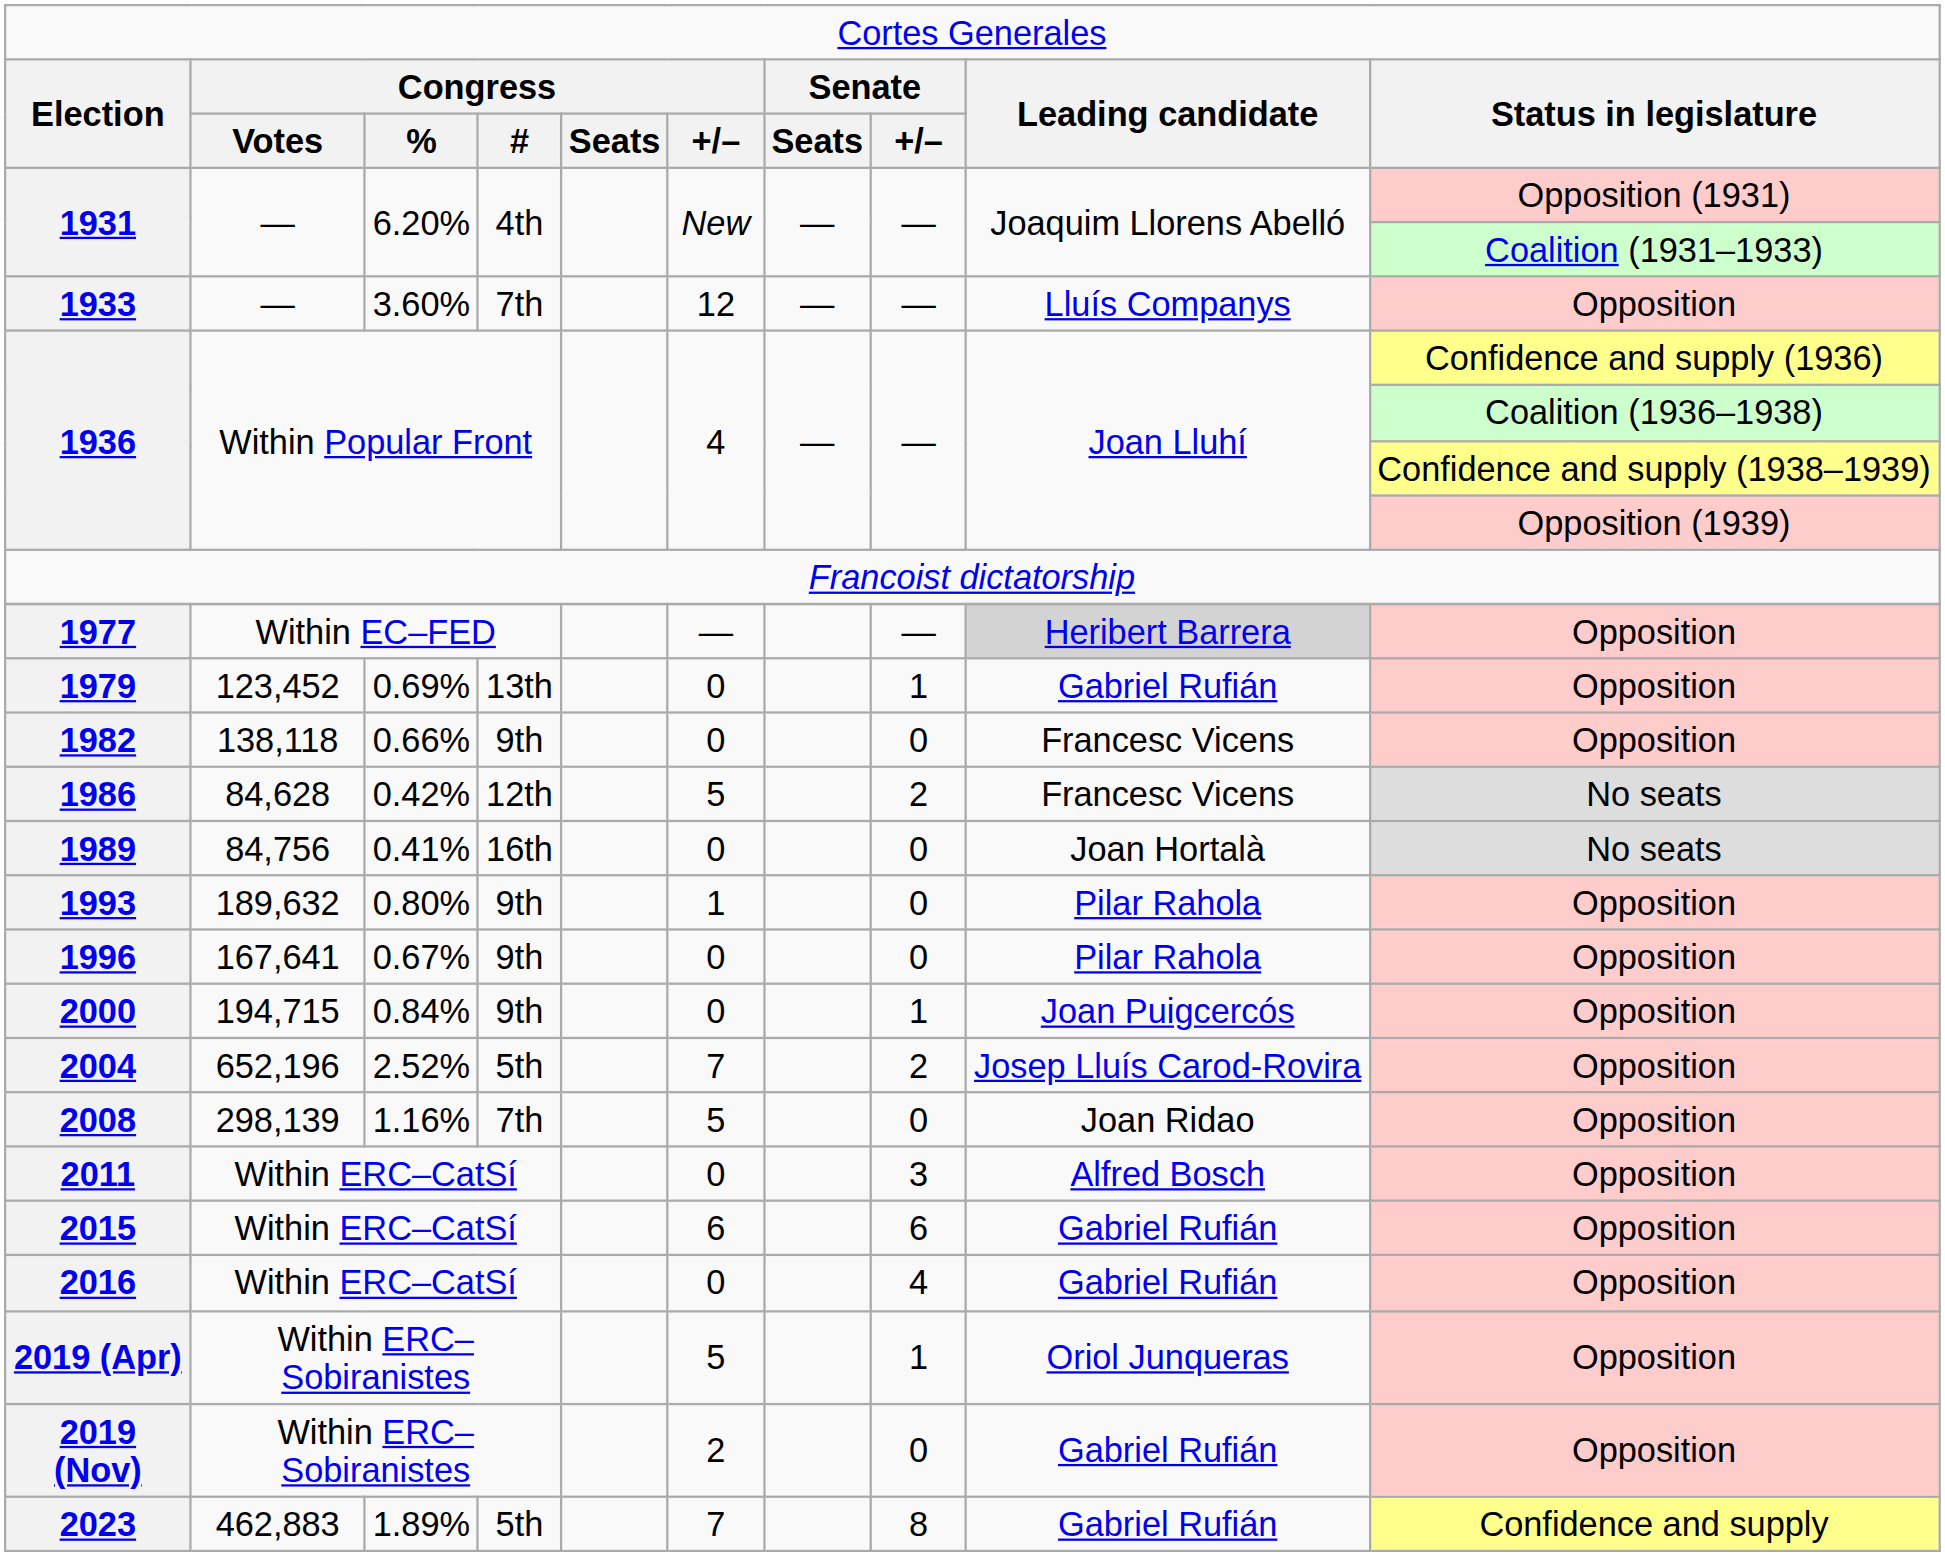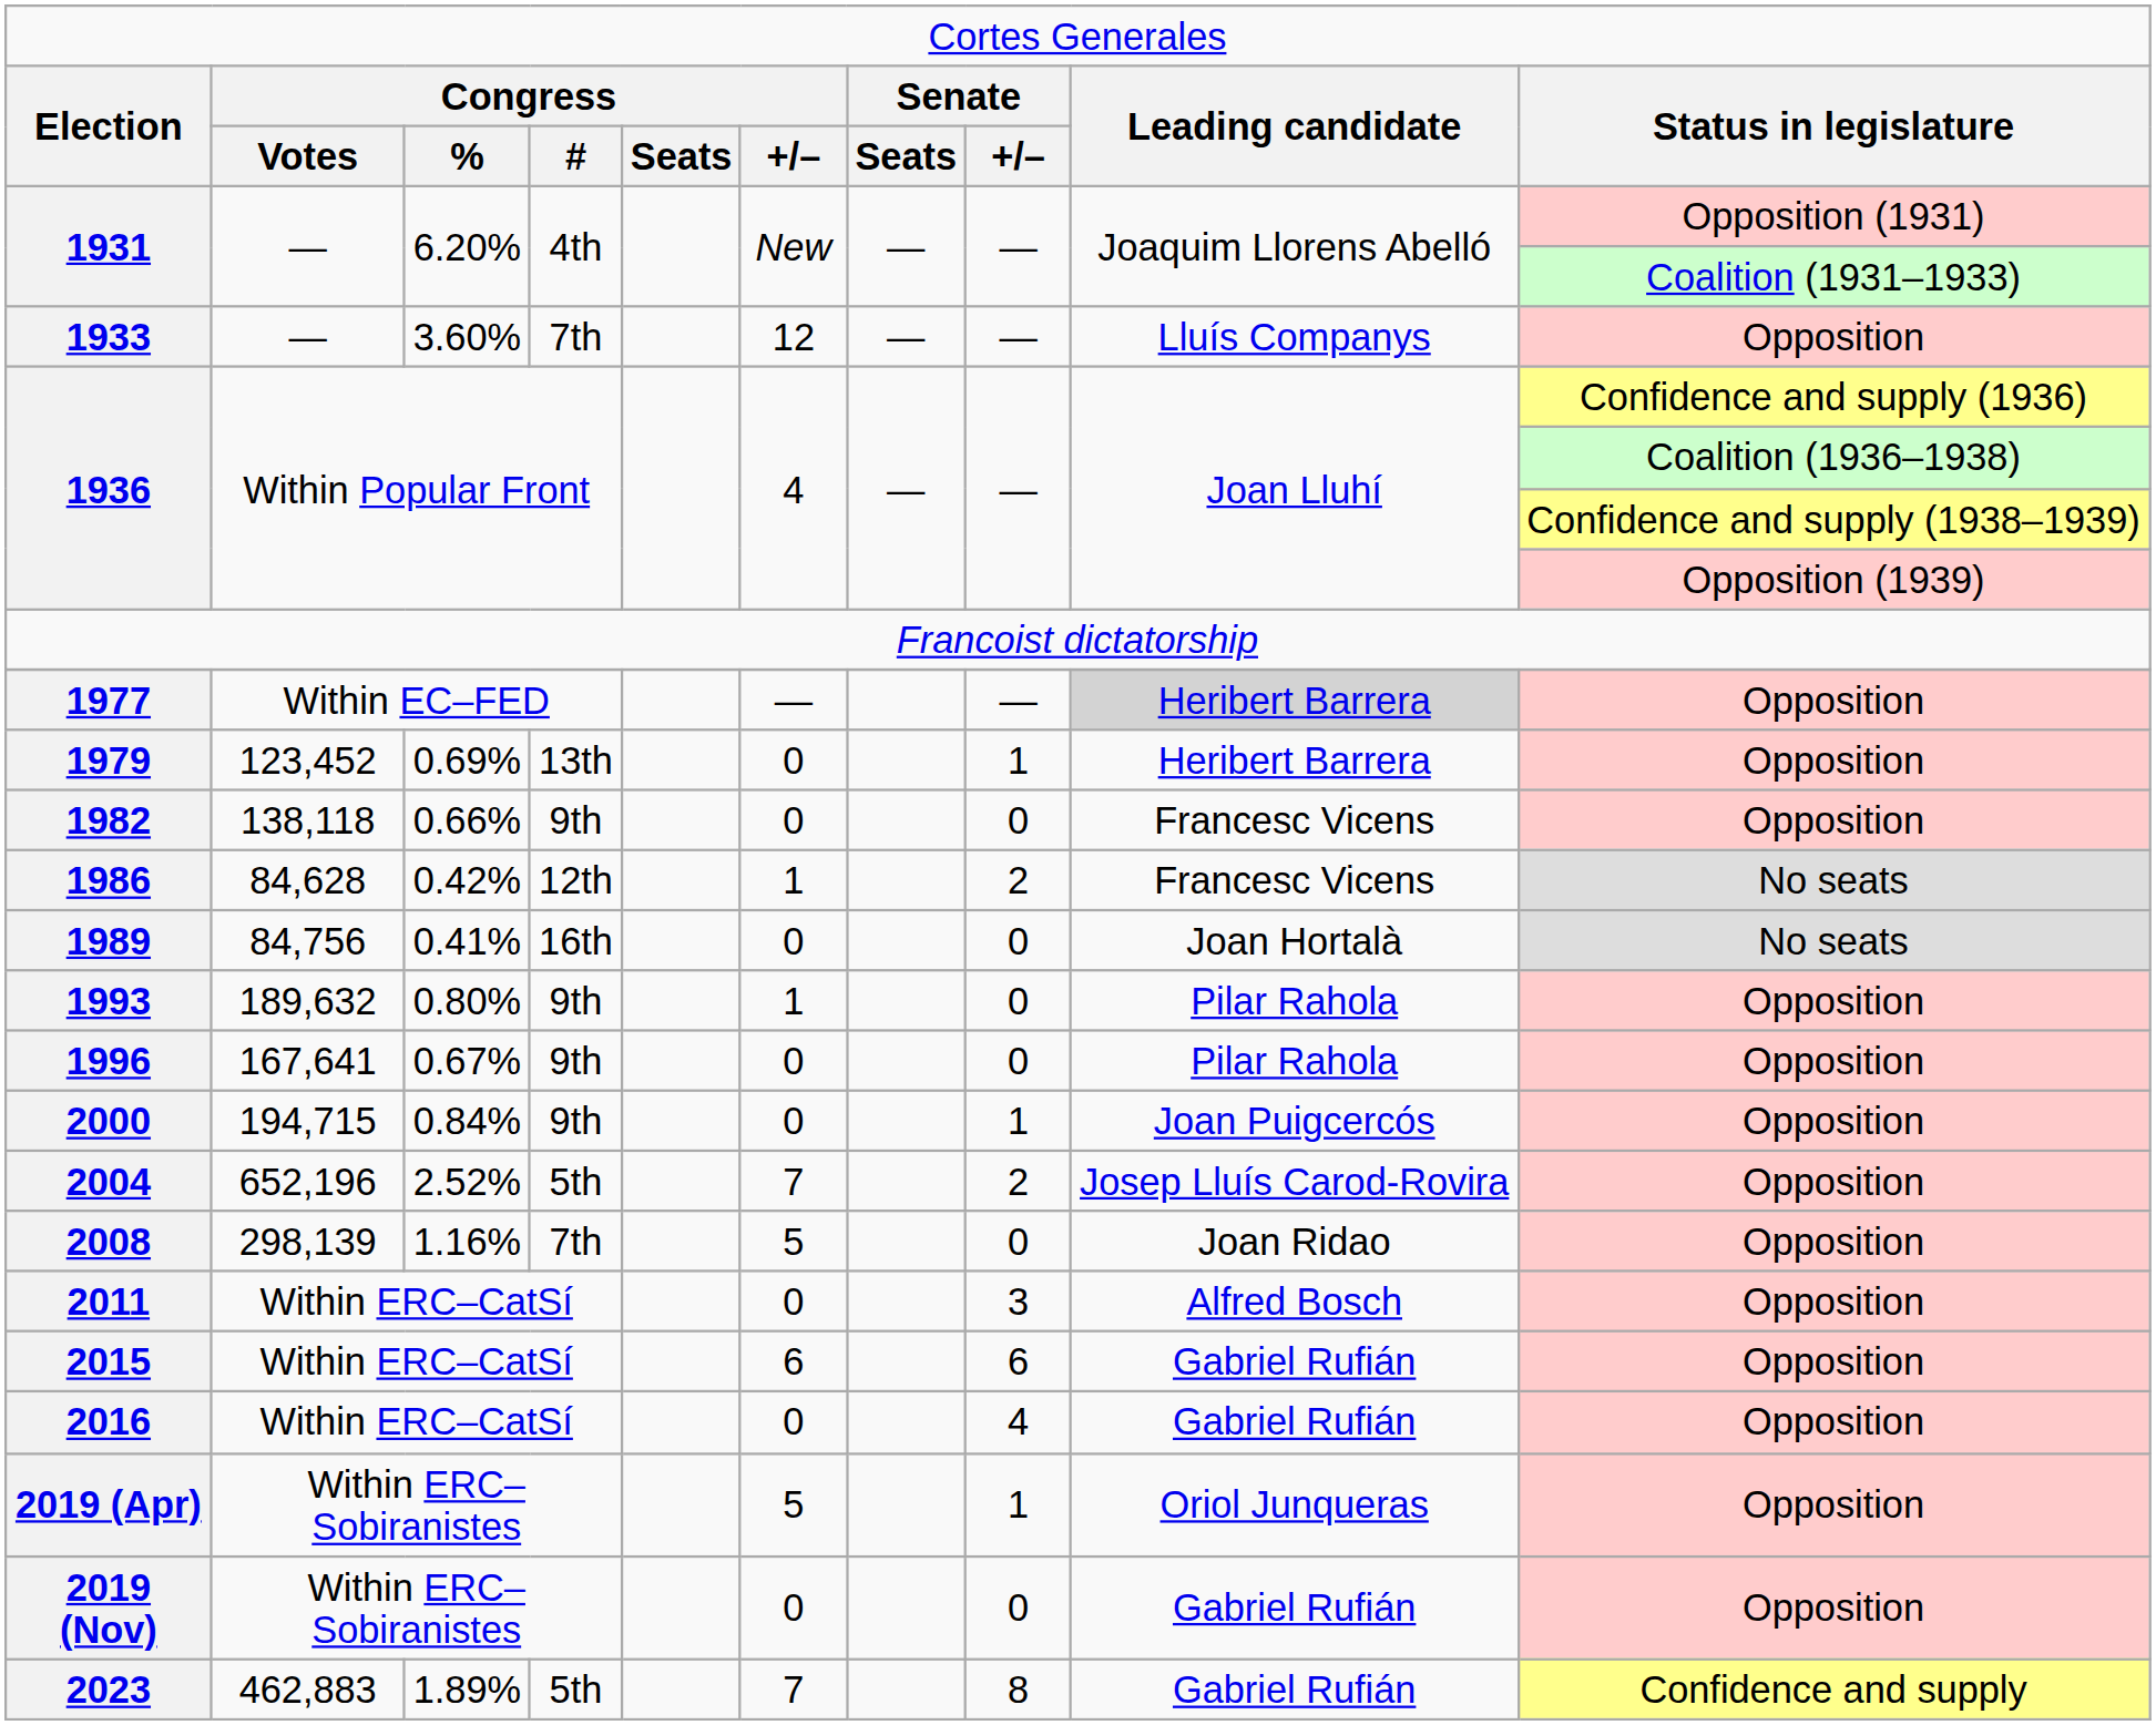1979 | column 9: Gabriel Rufián -> Heribert Barrera
1986 | column 6: 5 -> 1
2019 (Nov) | column 6: 2 -> 0
